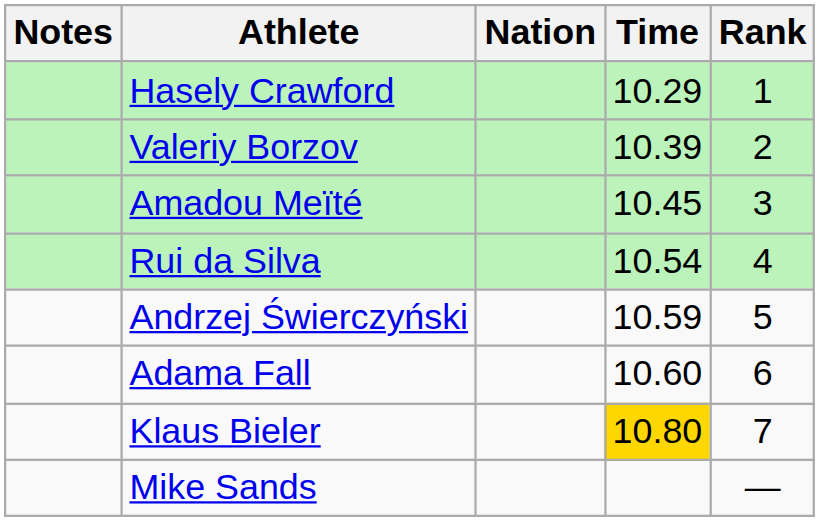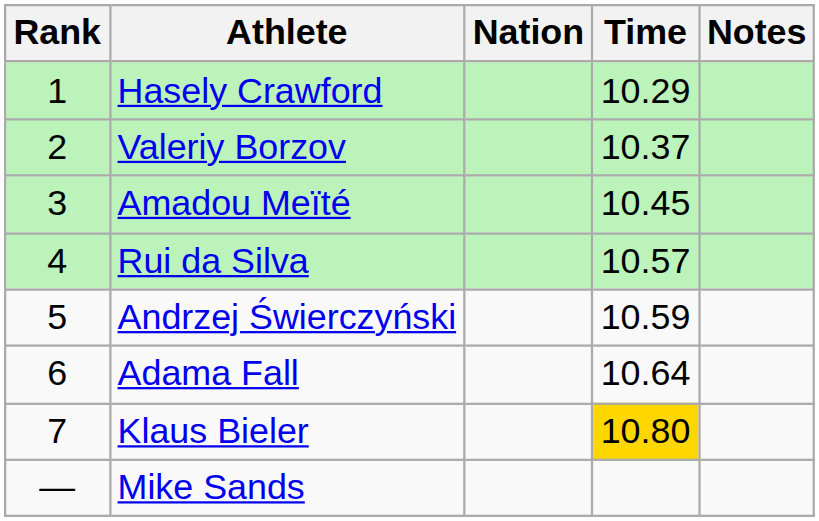columns swapped: Rank <-> Notes
Valeriy Borzov | Time: 10.39 -> 10.37
Rui da Silva | Time: 10.54 -> 10.57
Adama Fall | Time: 10.60 -> 10.64
